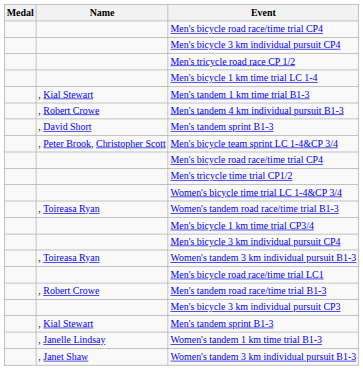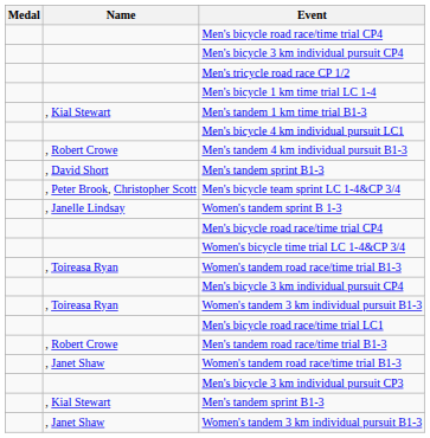+ row: Men's bicycle 4 km individual pursuit LC1
+ row: , Janelle Lindsay | Women's tandem sprint B 1-3
- row: Men's tricycle time trial CP1/2
- row: Men's bicycle 1 km time trial CP3/4
+ row: , Janet Shaw | Women's tandem road race/time trial B1-3
- row: , Janelle Lindsay | Women's tandem 1 km time trial B1-3
